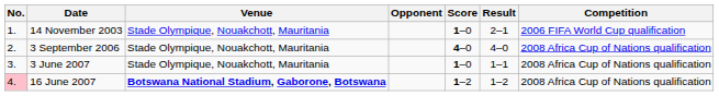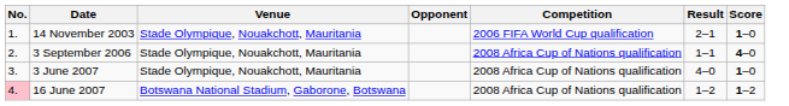columns swapped: Score <-> Competition
3 September 2006 | Result: 4–0 -> 1–1
3 June 2007 | Result: 1–1 -> 4–0
16 June 2007 | Venue: bold -> normal
